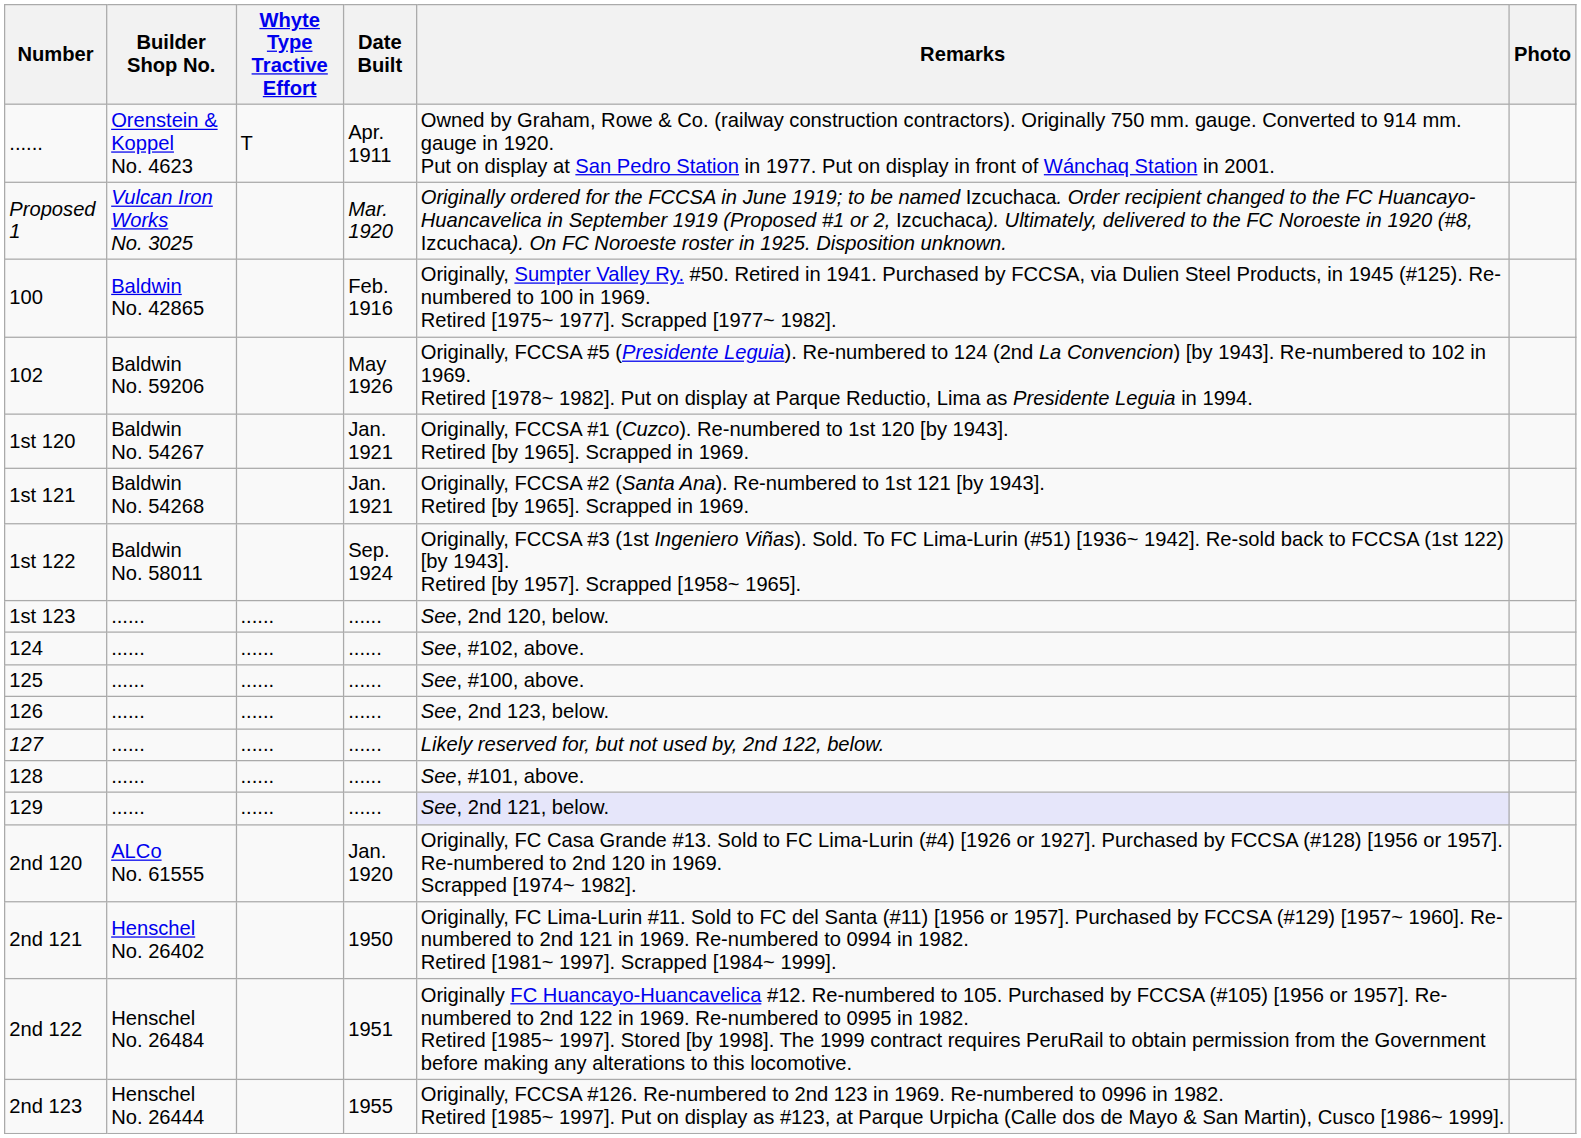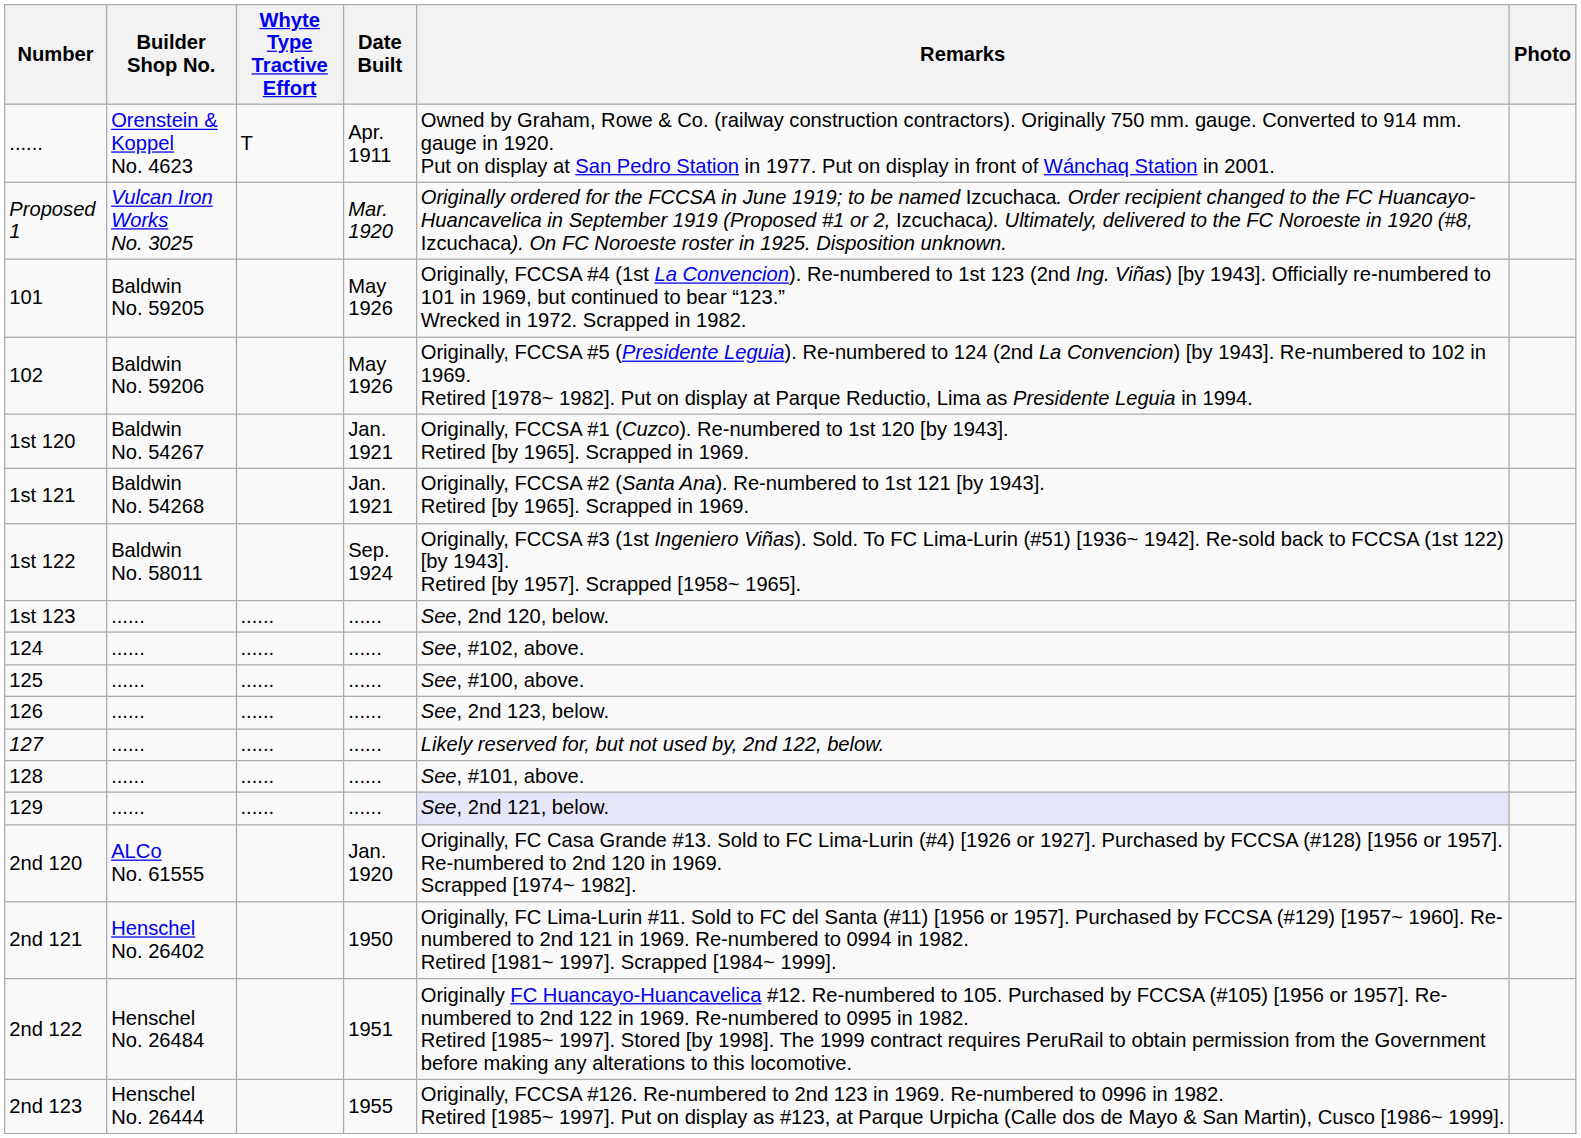- row: 100 | Baldwin No. 42865 | Feb. 1916 | Originally, Sumpter Valley Ry. #50. Retired in 1941. Purchased by FCCSA, via Dulien Steel Products, in 1945 (#125). Re-numbered to 100 in 1969. Retired [1975~ 1977]. Scrapped [1977~ 1982].
+ row: 101 | Baldwin No. 59205 | May 1926 | Originally, FCCSA #4 (1st La Convencion). Re-numbered to 1st 123 (2nd Ing. Viñas) [by 1943]. Officially re-numbered to 101 in 1969, but continued to bear “123.” Wrecked in 1972. Scrapped in 1982.
